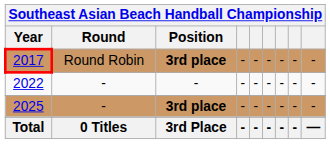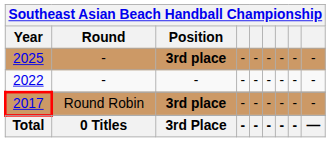rows swapped: 2017 <-> 2025
